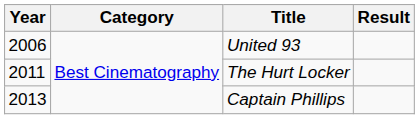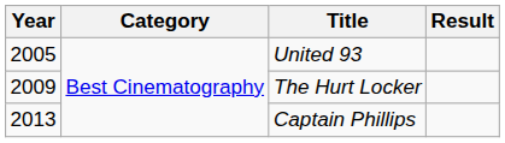United 93 | Year: 2006 -> 2005
The Hurt Locker | Year: 2011 -> 2009
